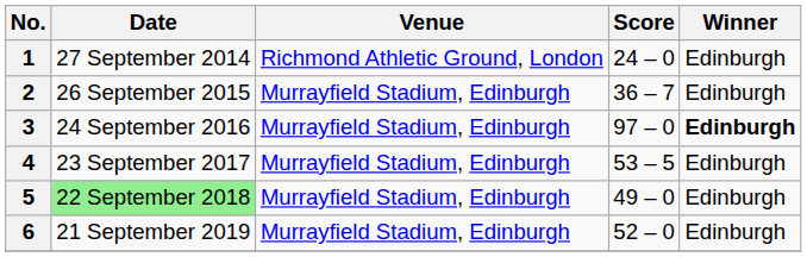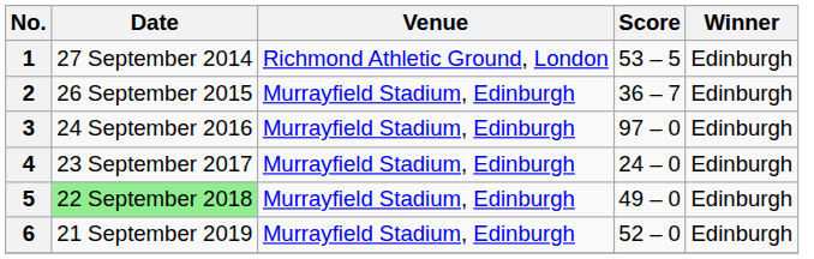1 | Score: 24 – 0 -> 53 – 5
3 | Winner: bold -> normal
4 | Score: 53 – 5 -> 24 – 0
